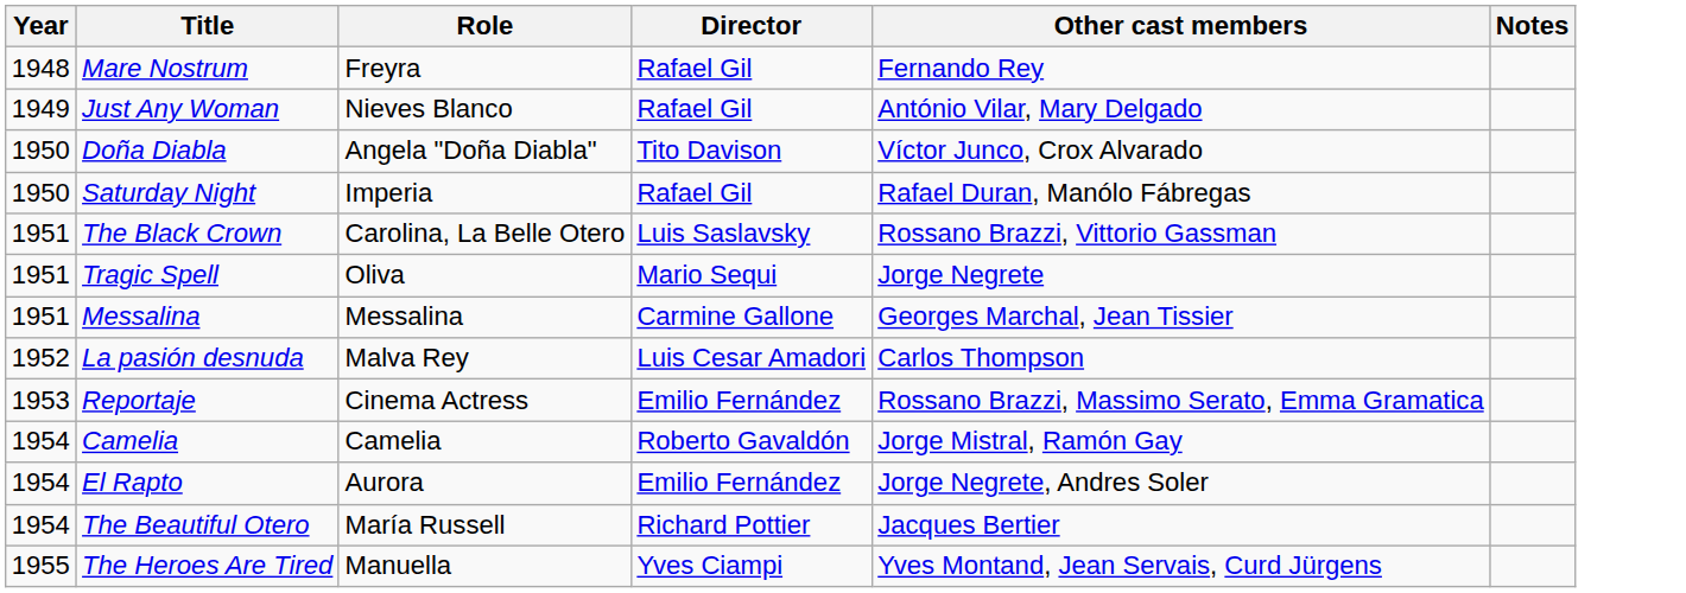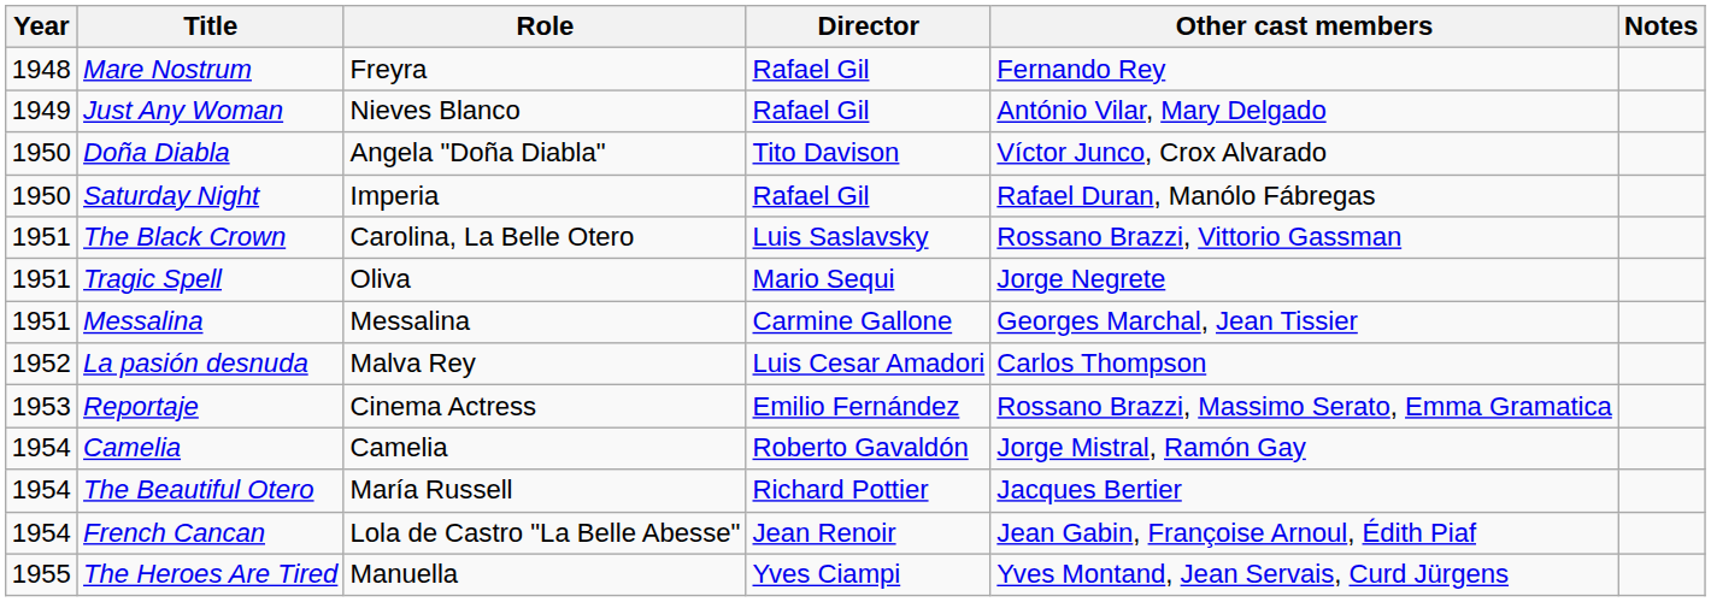- row: 1954 | El Rapto | Aurora | Emilio Fernández | Jorge Negrete, Andres Soler
+ row: 1954 | French Cancan | Lola de Castro "La Belle Abesse" | Jean Renoir | Jean Gabin, Françoise Arnoul, Édith Piaf
